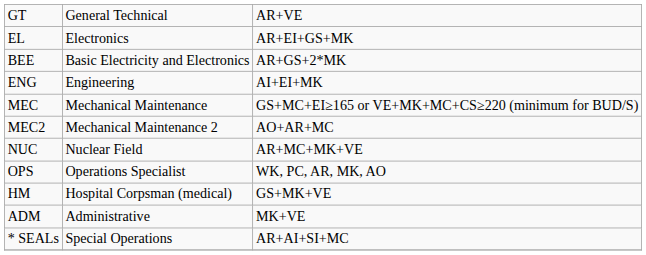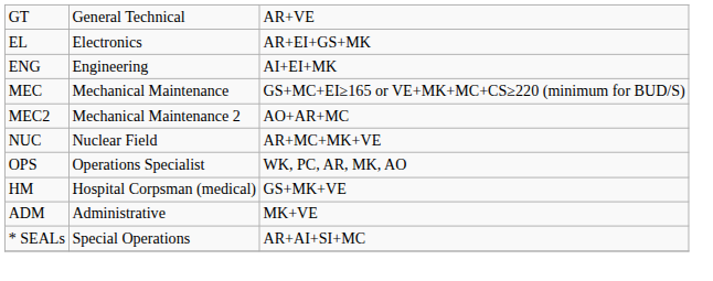- row: BEE | Basic Electricity and Electronics | AR+GS+2*MK
